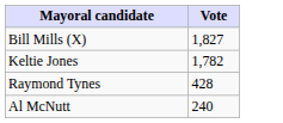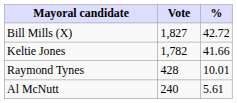+ column: % | 42.72 | 41.66 | 10.01 | 5.61
